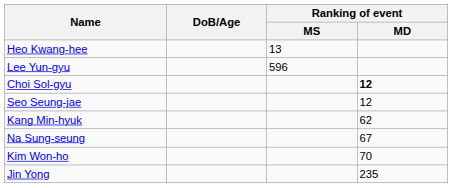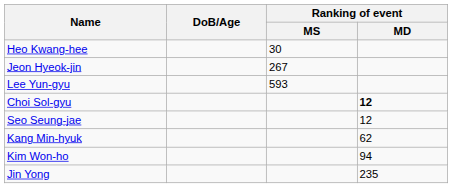Heo Kwang-hee | Ranking of event / MS: 13 -> 30
+ row: Jeon Hyeok-jin | 267
Lee Yun-gyu | Ranking of event / MS: 596 -> 593
- row: Na Sung-seung | 67
Kim Won-ho | Ranking of event / MD: 70 -> 94
